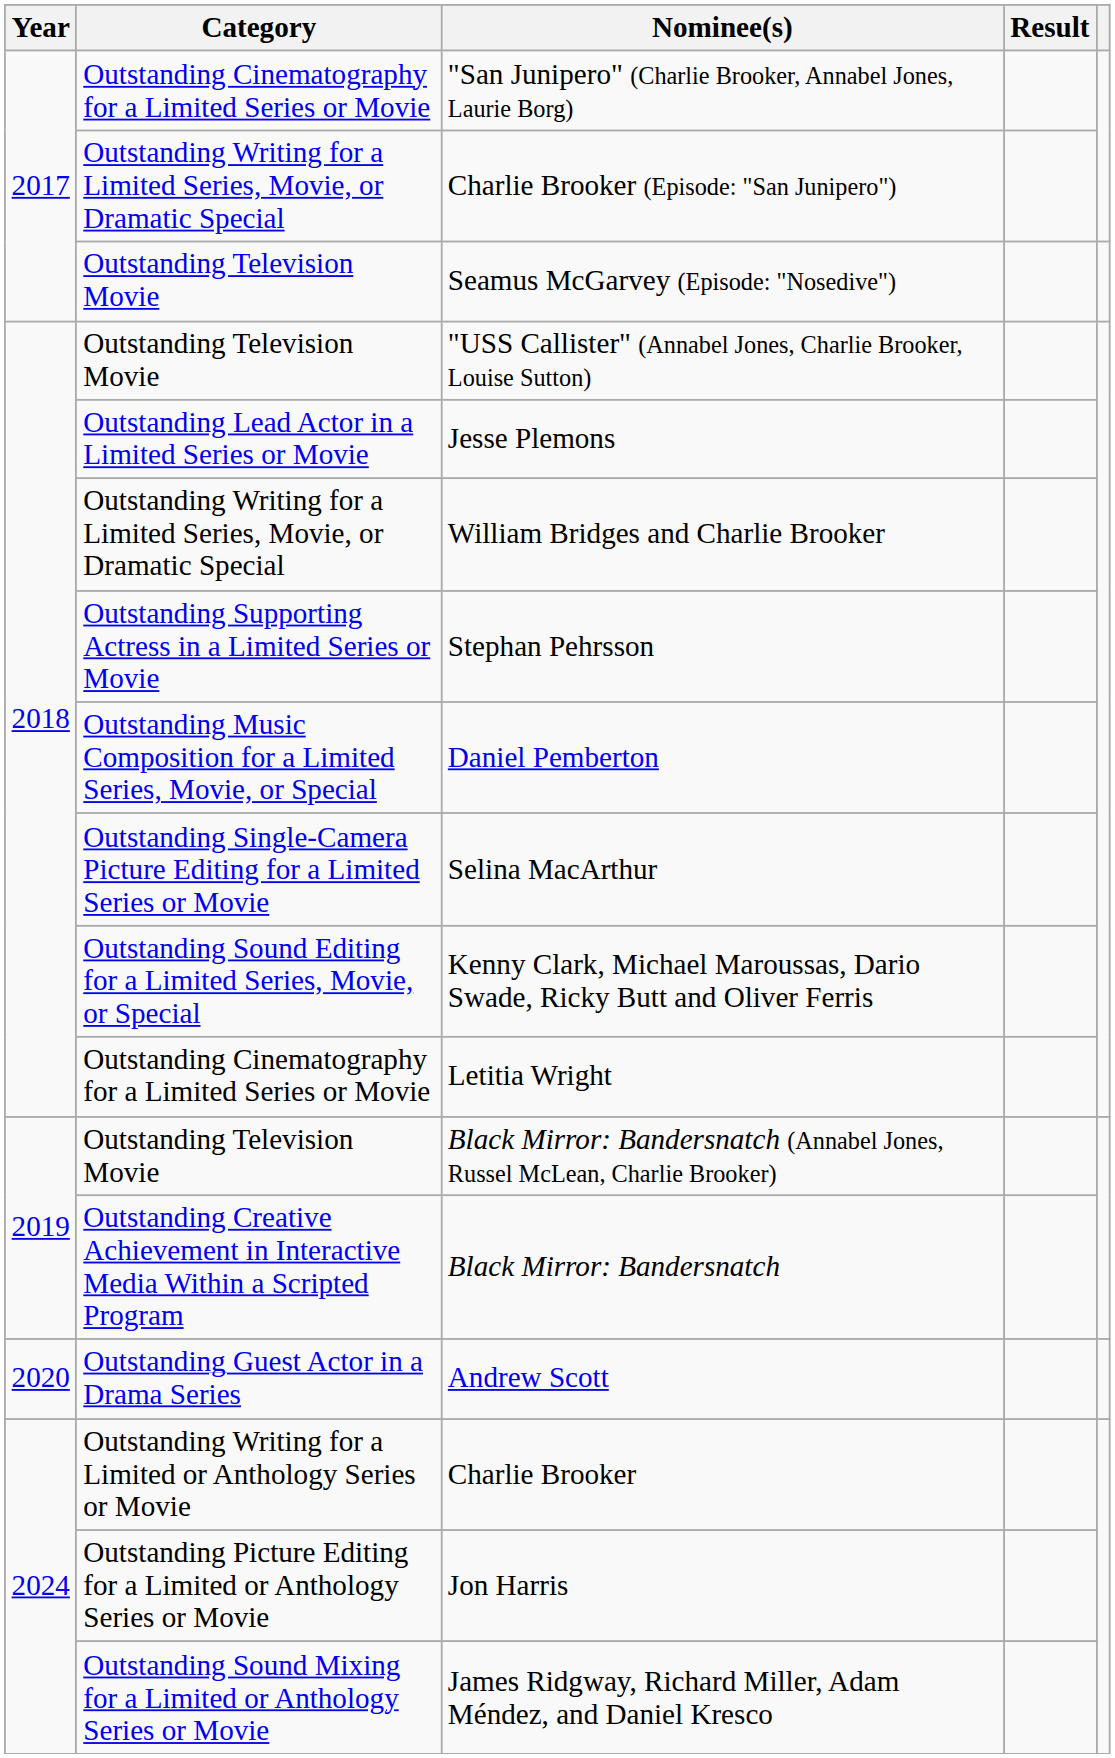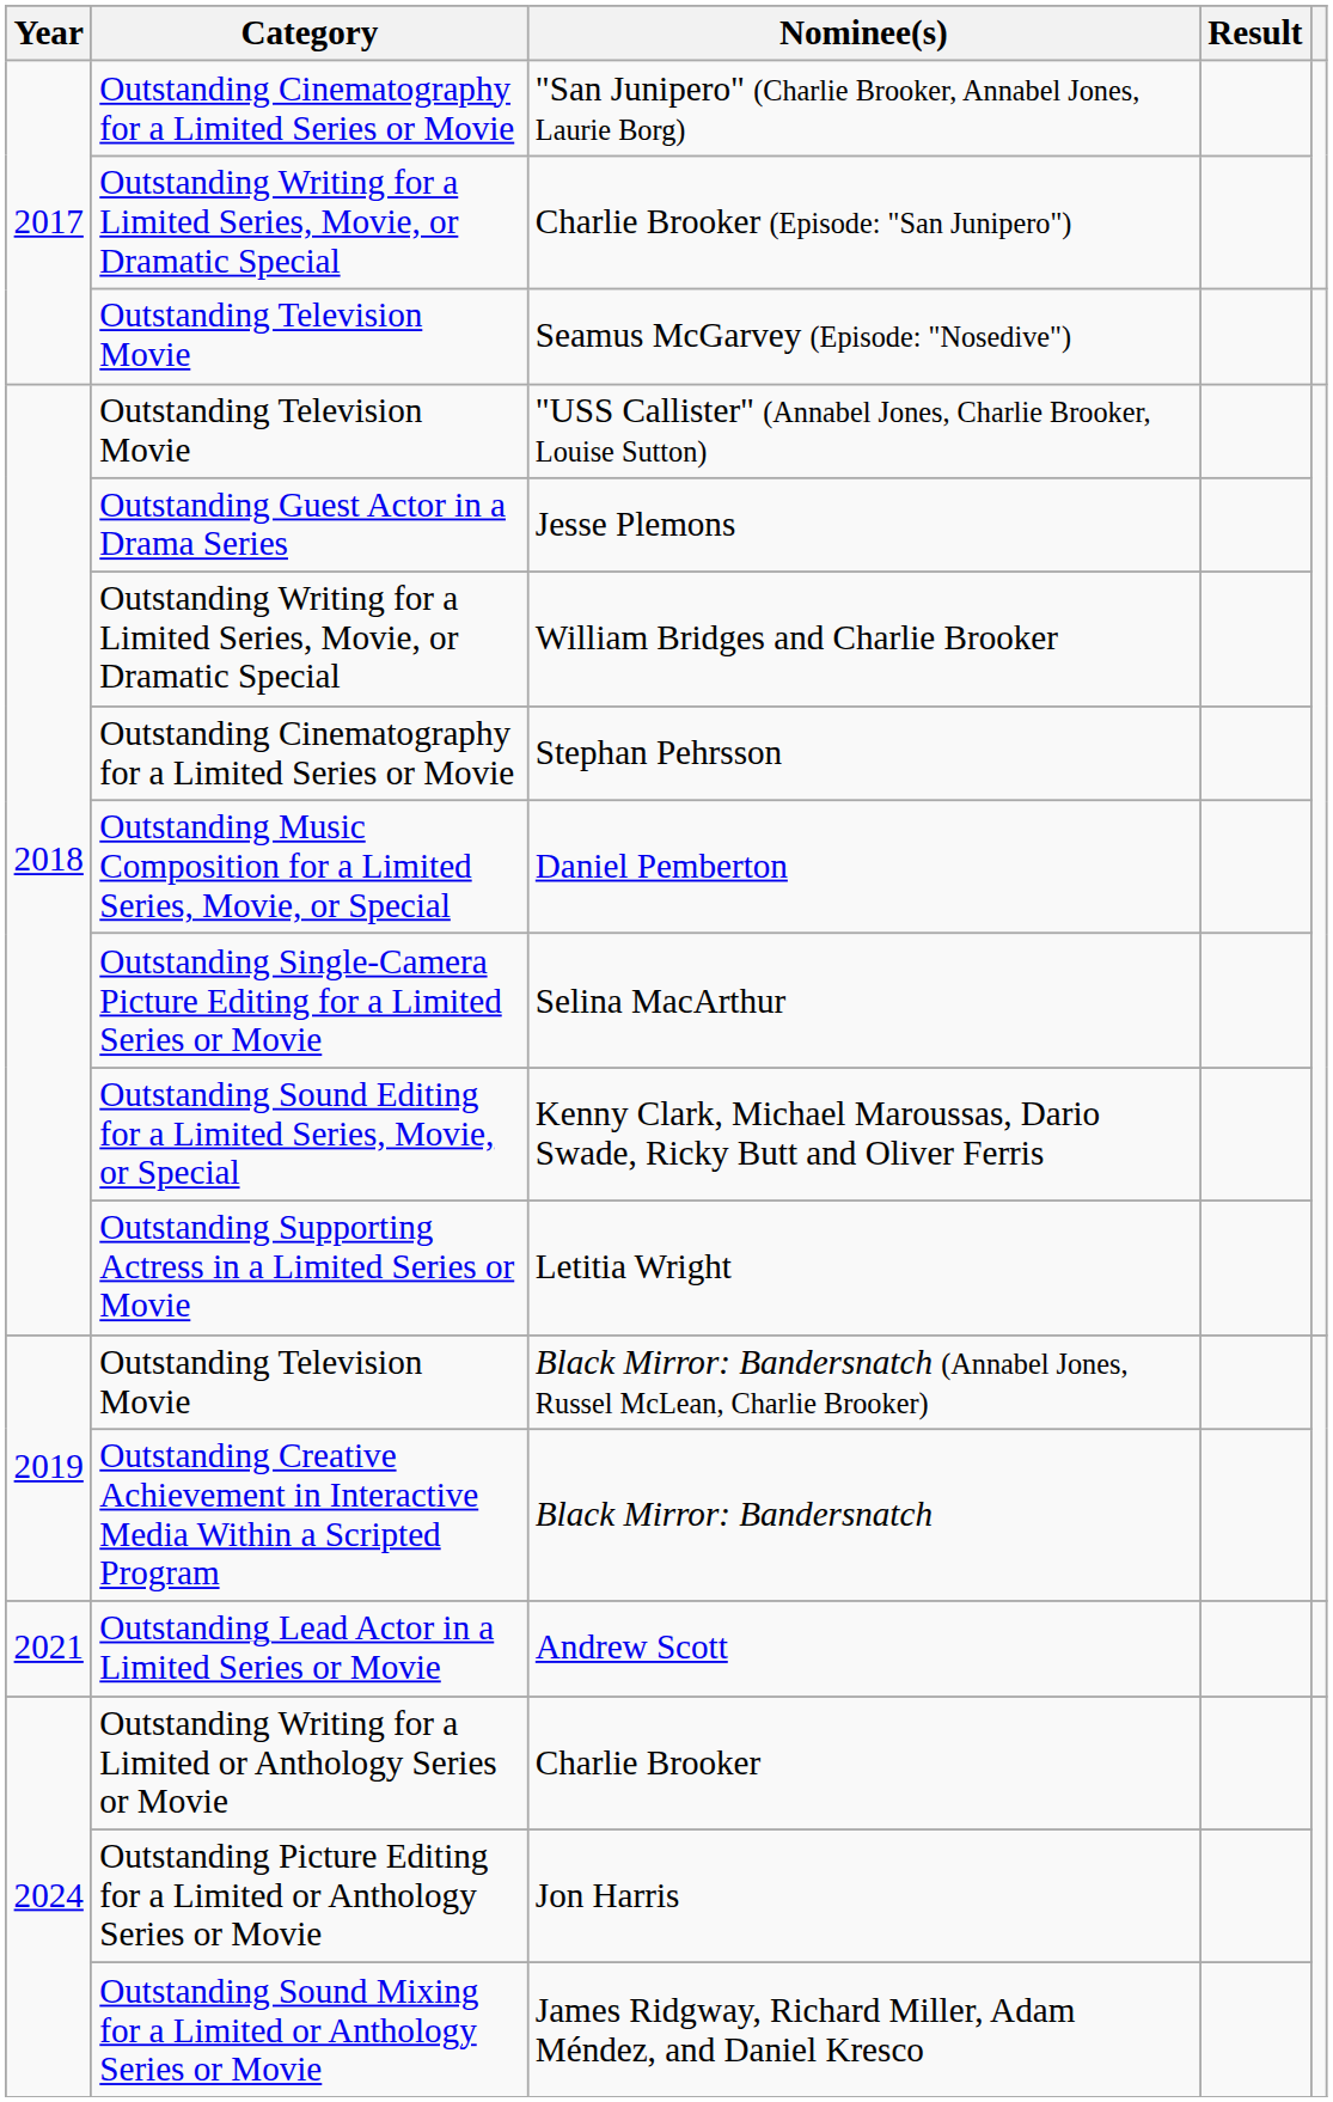Jesse Plemons | Category: Outstanding Lead Actor in a Limited Series or Movie -> Outstanding Guest Actor in a Drama Series
Stephan Pehrsson | Category: Outstanding Supporting Actress in a Limited Series or Movie -> Outstanding Cinematography for a Limited Series or Movie
Letitia Wright | Category: Outstanding Cinematography for a Limited Series or Movie -> Outstanding Supporting Actress in a Limited Series or Movie
Andrew Scott | Year: 2020 -> 2021
Andrew Scott | Category: Outstanding Guest Actor in a Drama Series -> Outstanding Lead Actor in a Limited Series or Movie
